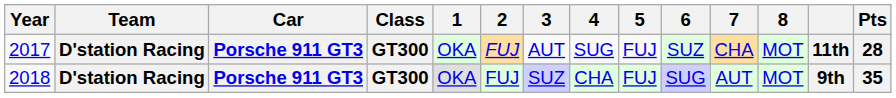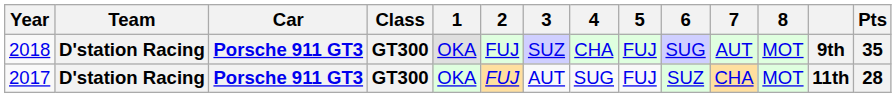rows swapped: 2017 <-> 2018
